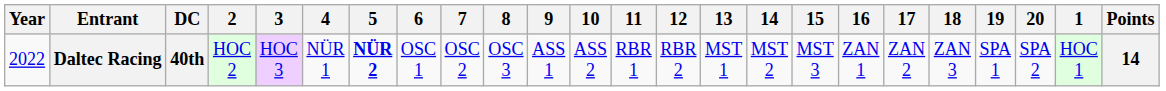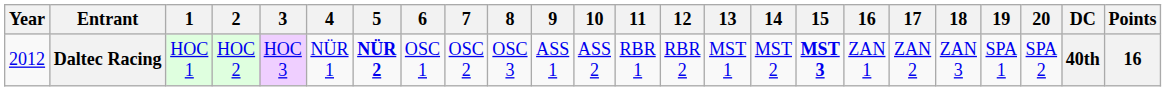columns swapped: 1 <-> DC
Daltec Racing | Year: 2022 -> 2012
Daltec Racing | 15: normal -> bold
Daltec Racing | Points: 14 -> 16
